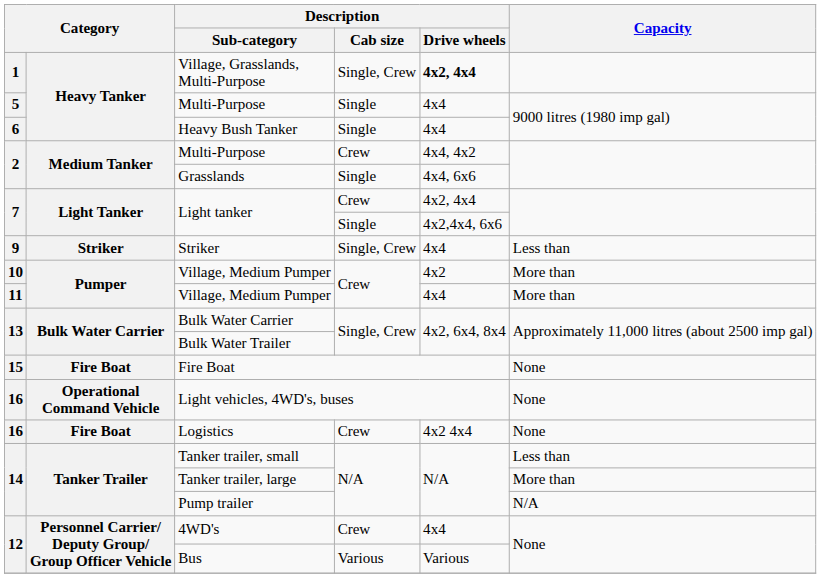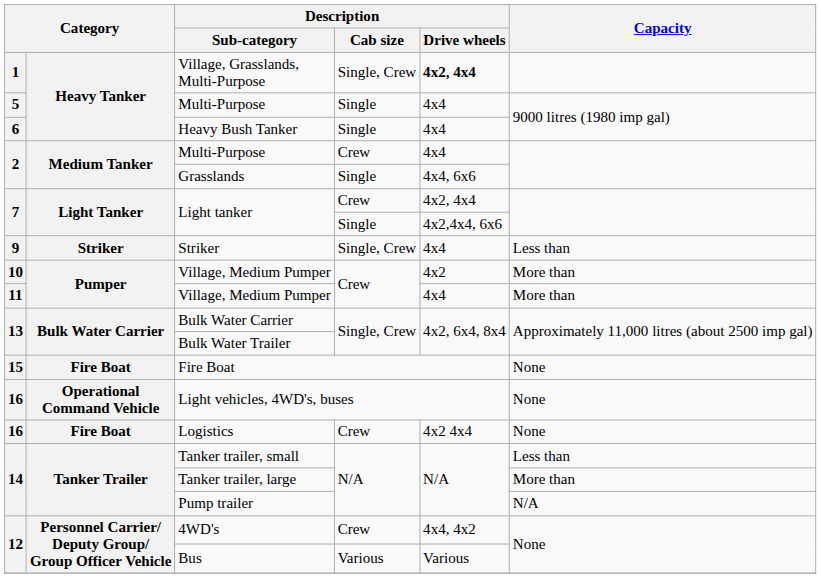2 / Multi-Purpose | Description / Drive wheels: 4x4, 4x2 -> 4x4
4WD's | Description / Drive wheels: 4x4 -> 4x4, 4x2
